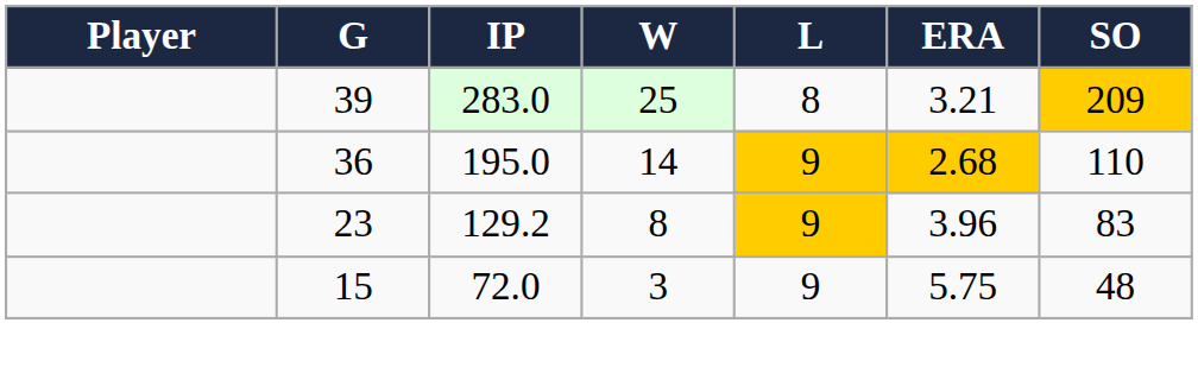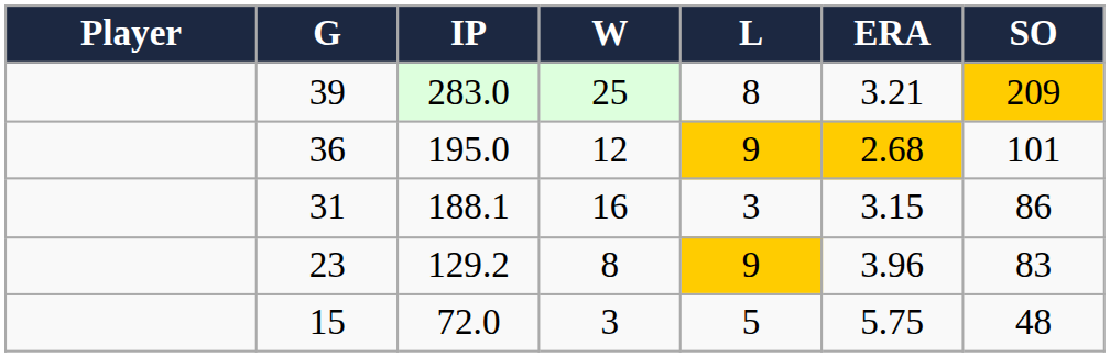36 | W: 14 -> 12
36 | SO: 110 -> 101
+ row: 31 | 188.1 | 16 | 3 | 3.15 | 86
15 | L: 9 -> 5
